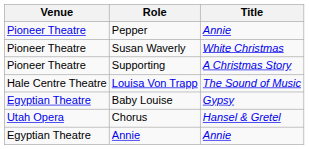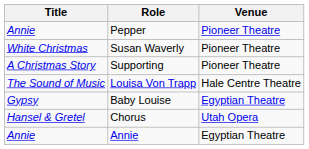columns swapped: Title <-> Venue
